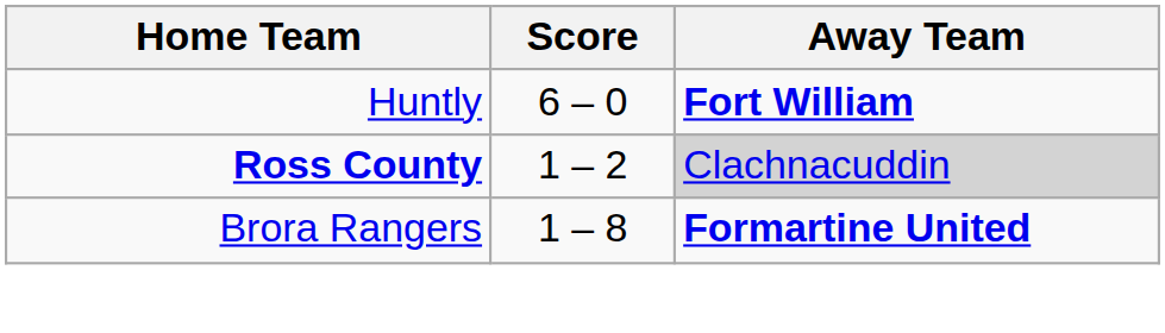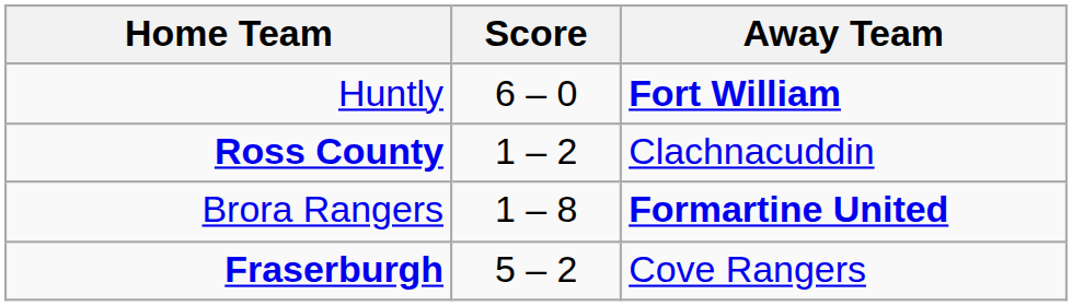Ross County | Away Team: lightgrey background -> no background
+ row: Fraserburgh | 5 – 2 | Cove Rangers
